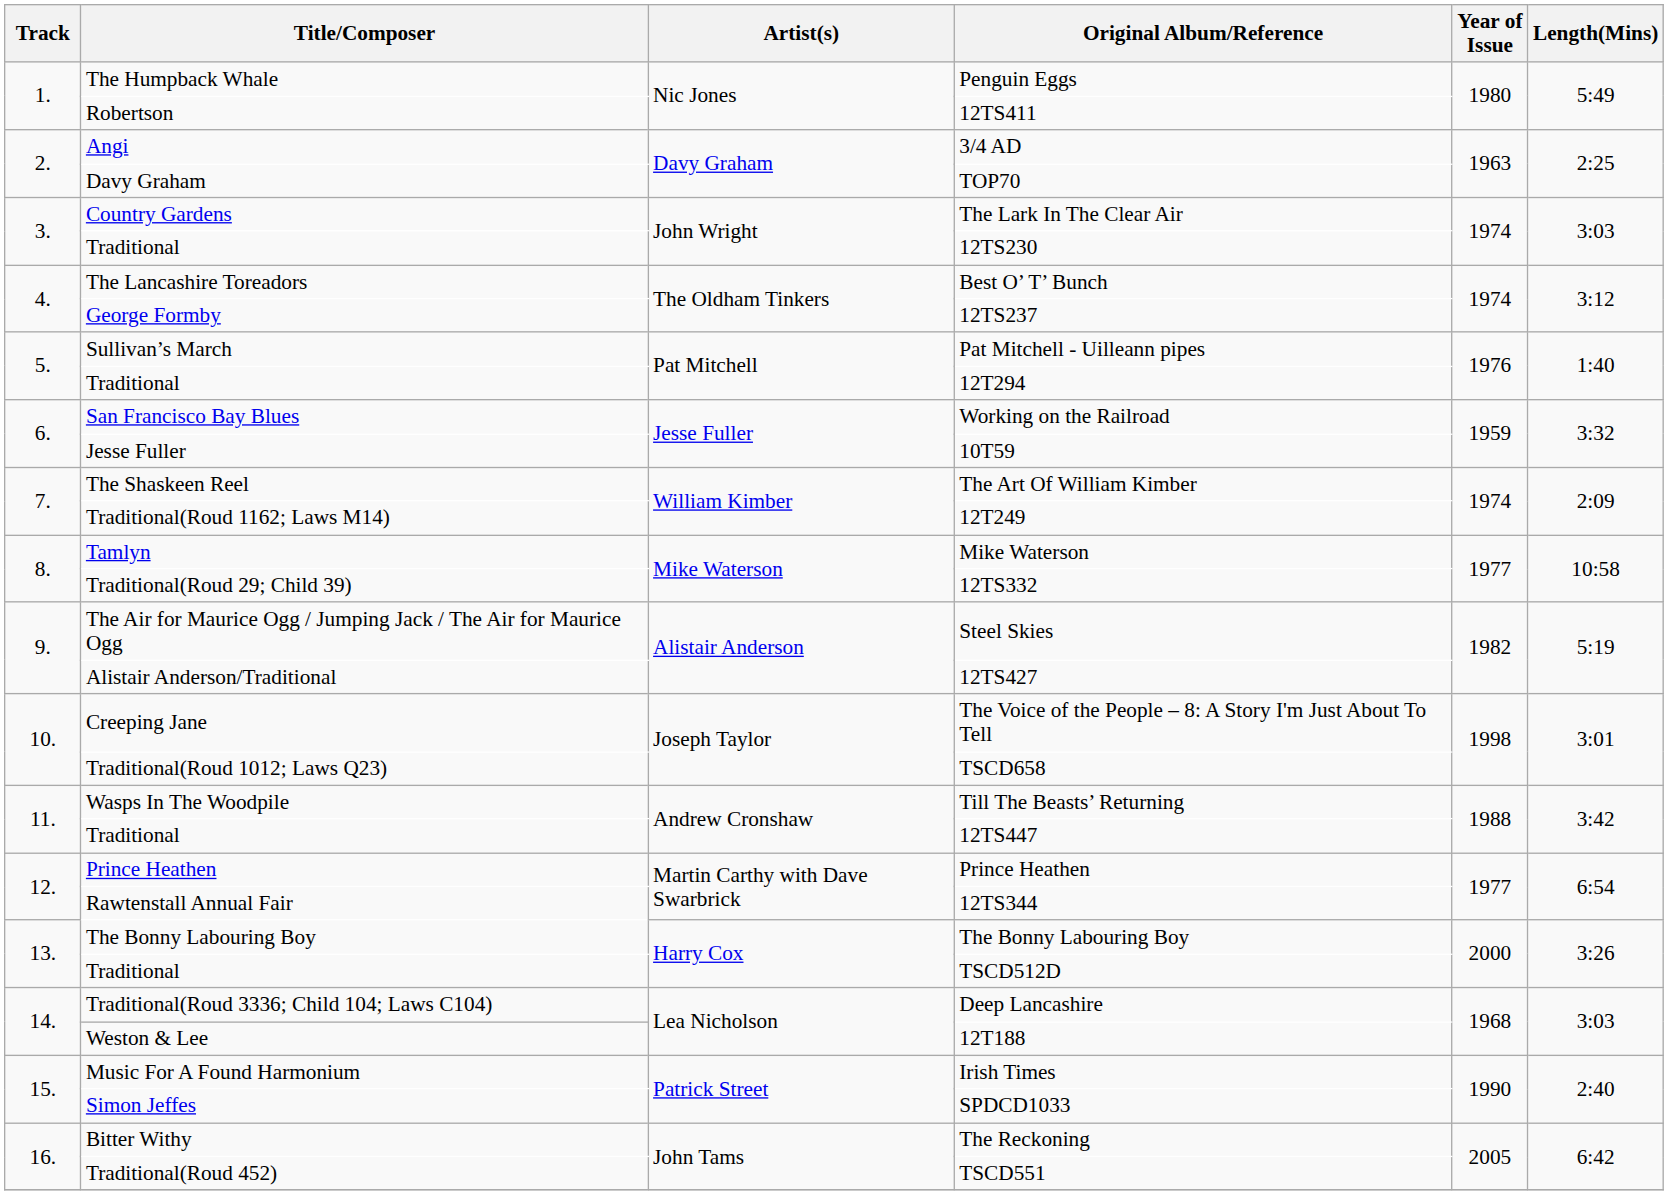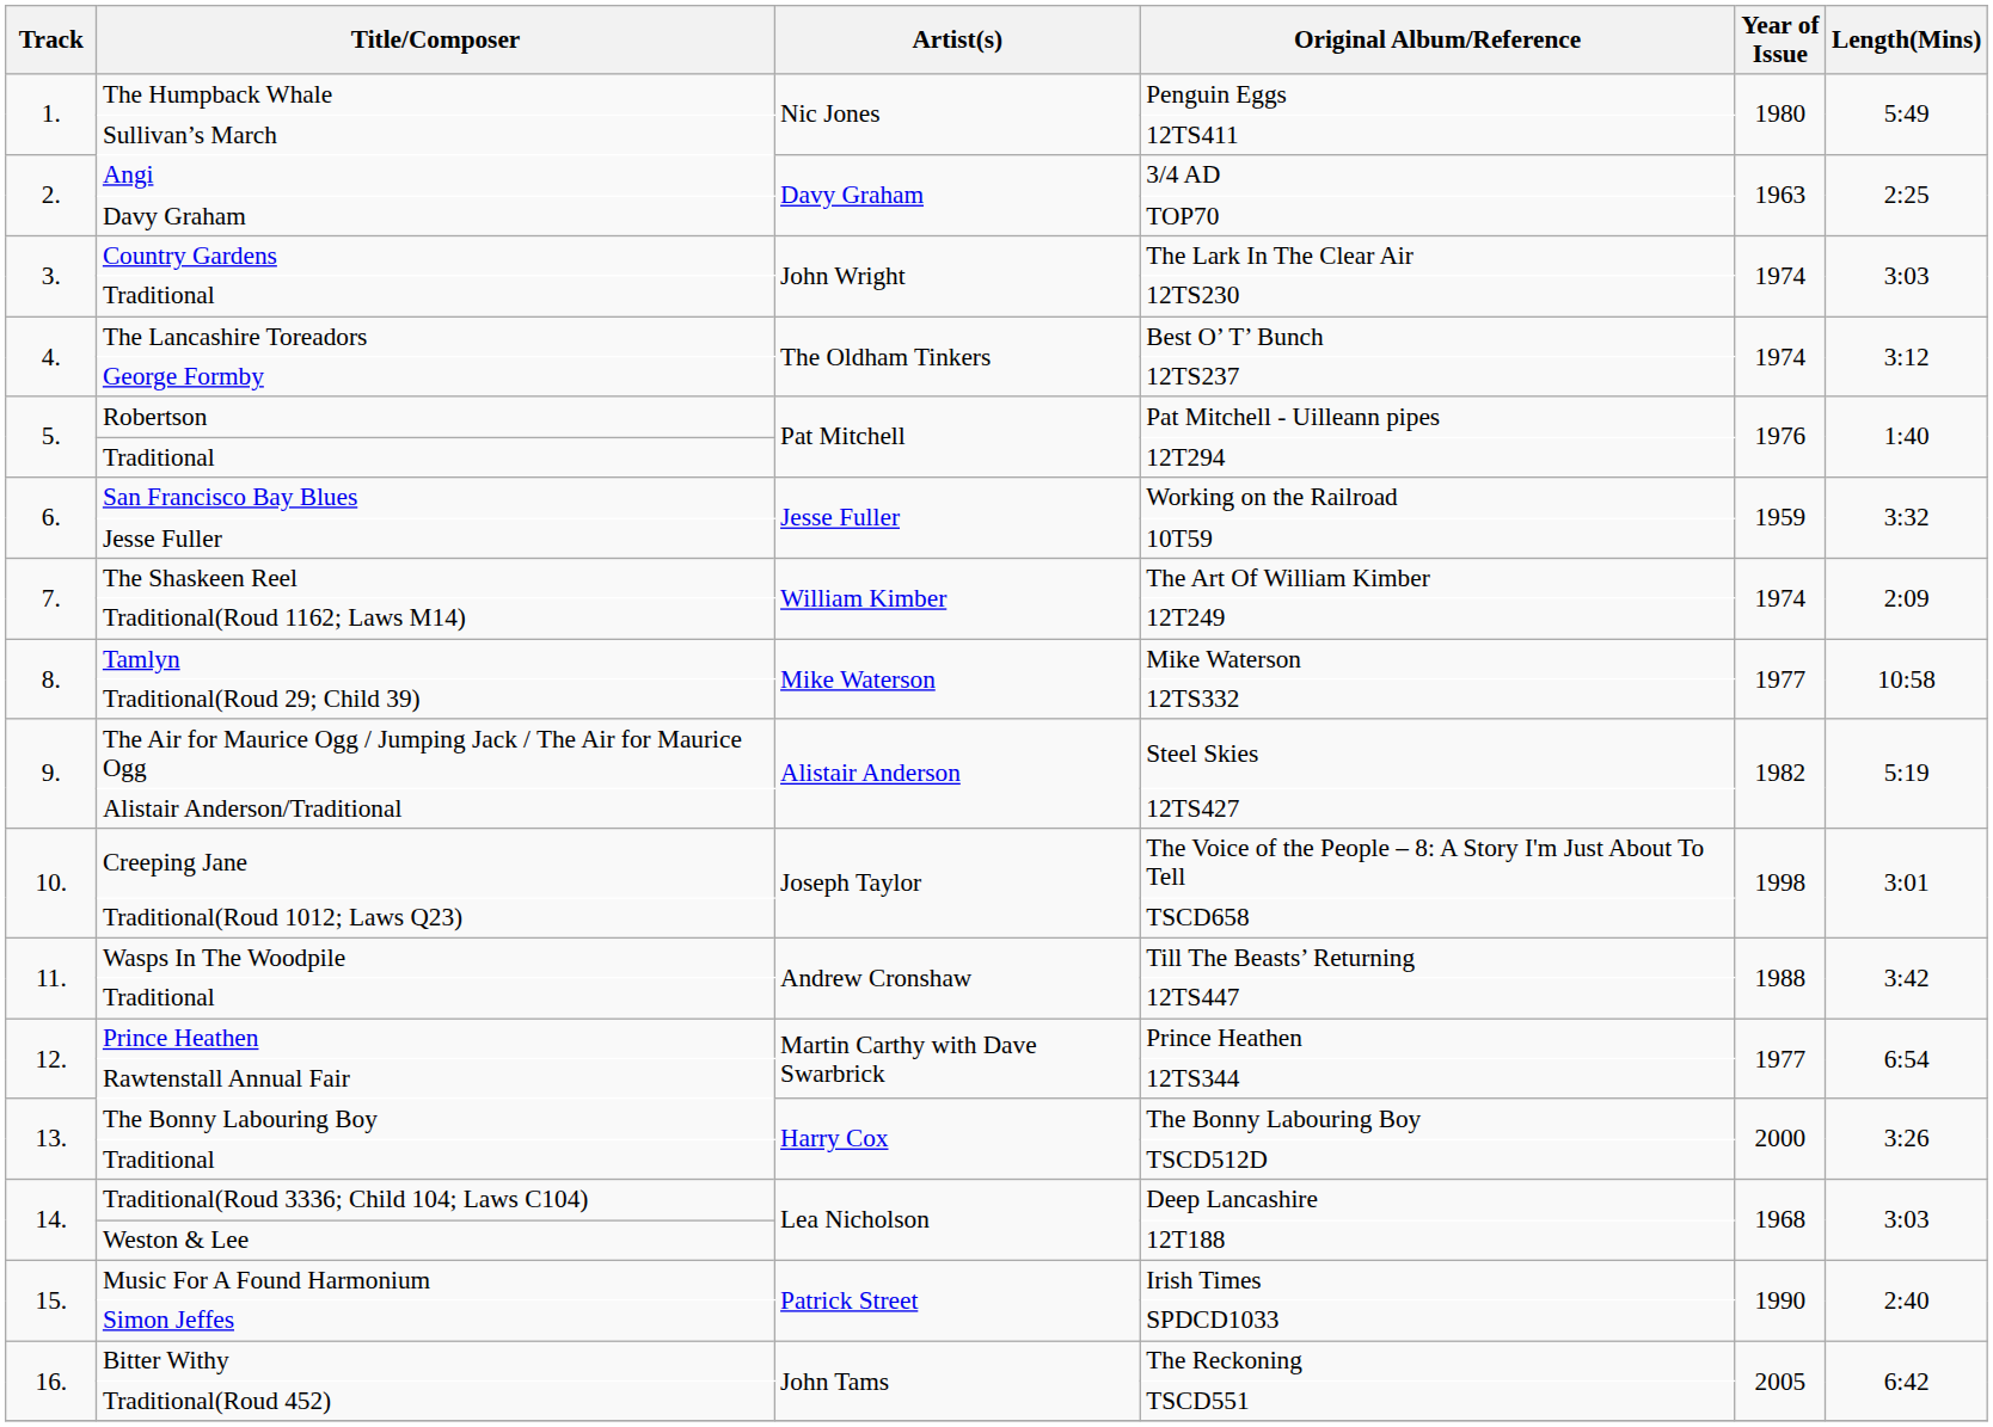12TS411 | Title/Composer: Robertson -> Sullivan’s March
Pat Mitchell - Uilleann pipes | Title/Composer: Sullivan’s March -> Robertson
